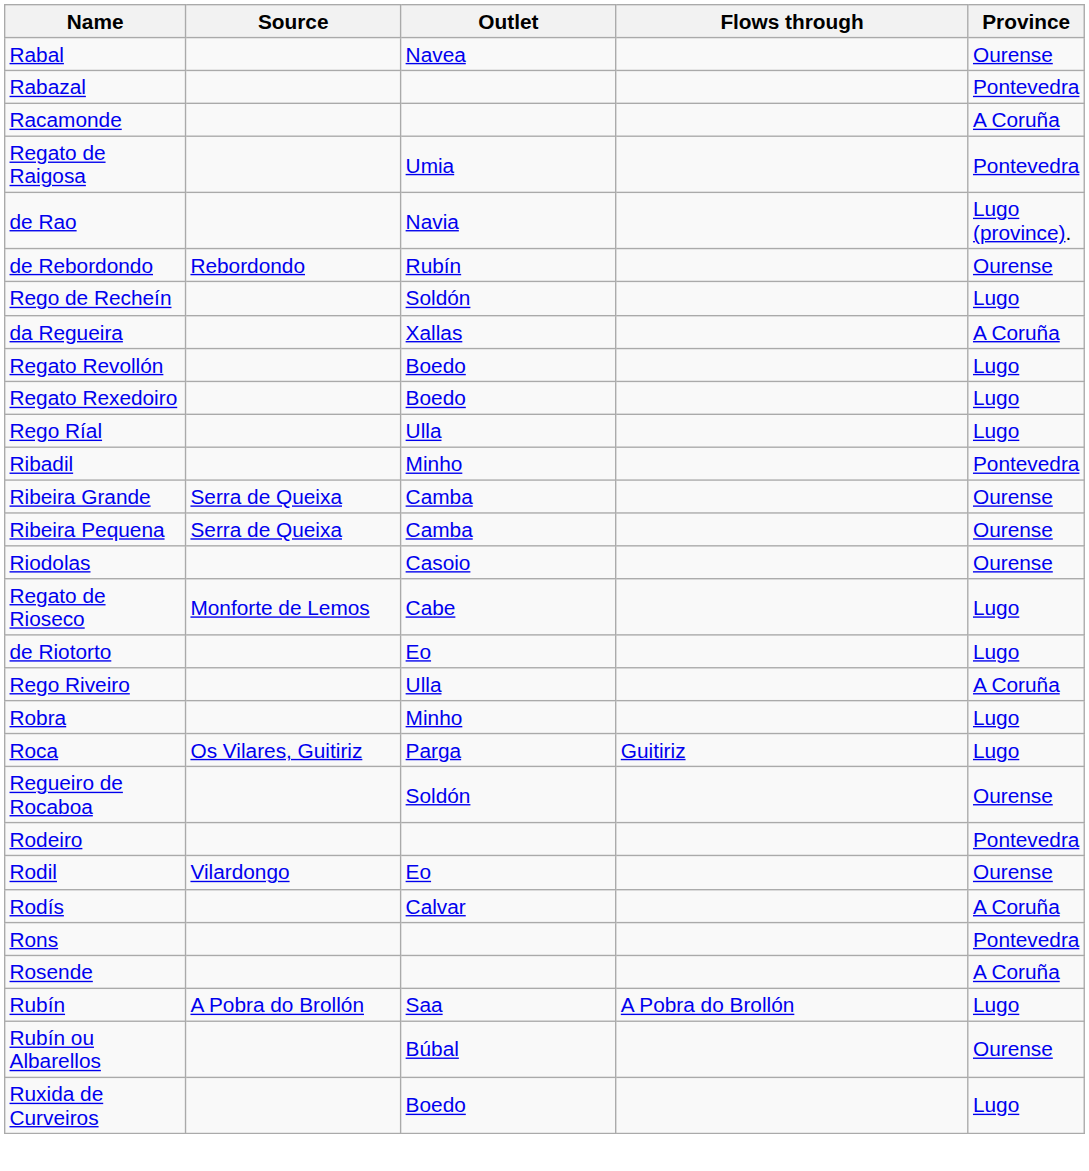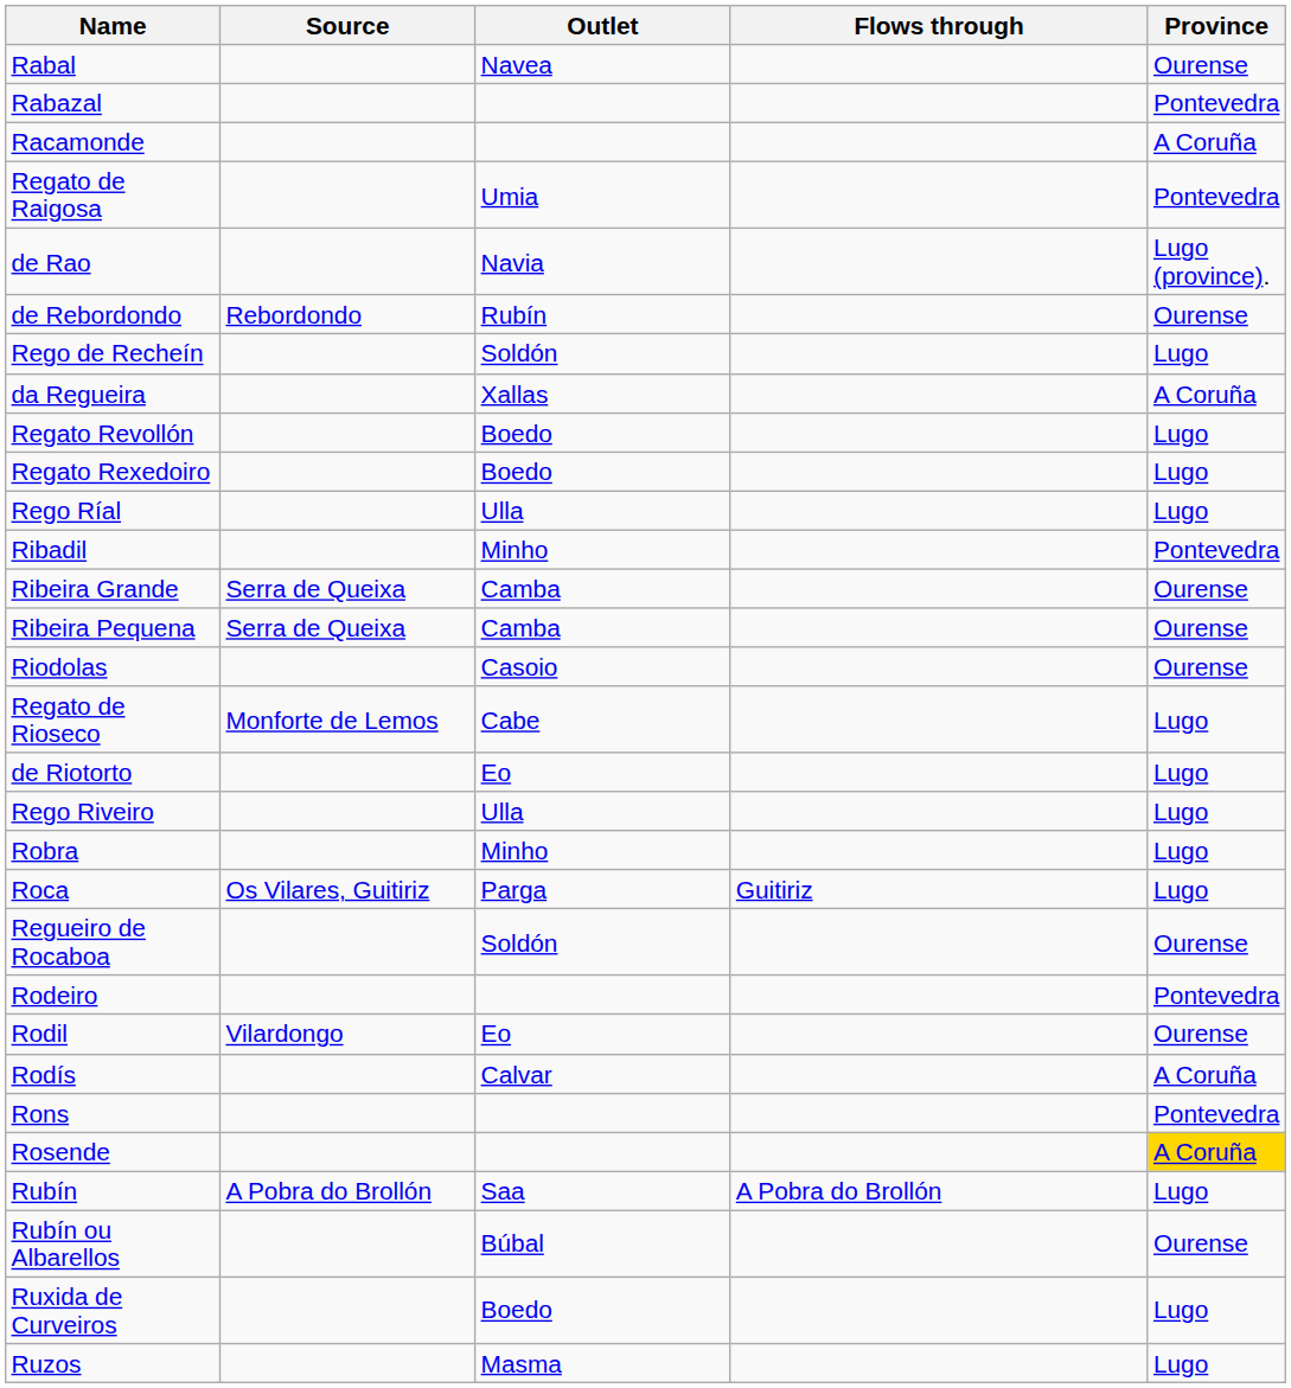Rego Riveiro | Province: A Coruña -> Lugo
Rosende | Province: no background -> gold background
+ row: Ruzos | Masma | Lugo
